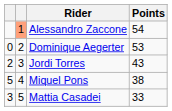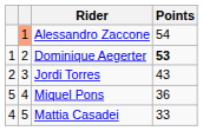Dominique Aegerter | column 1: 0 -> 1
Dominique Aegerter | Points: normal -> bold
Miquel Pons | Points: 38 -> 36
Mattia Casadei | column 1: 3 -> 4
